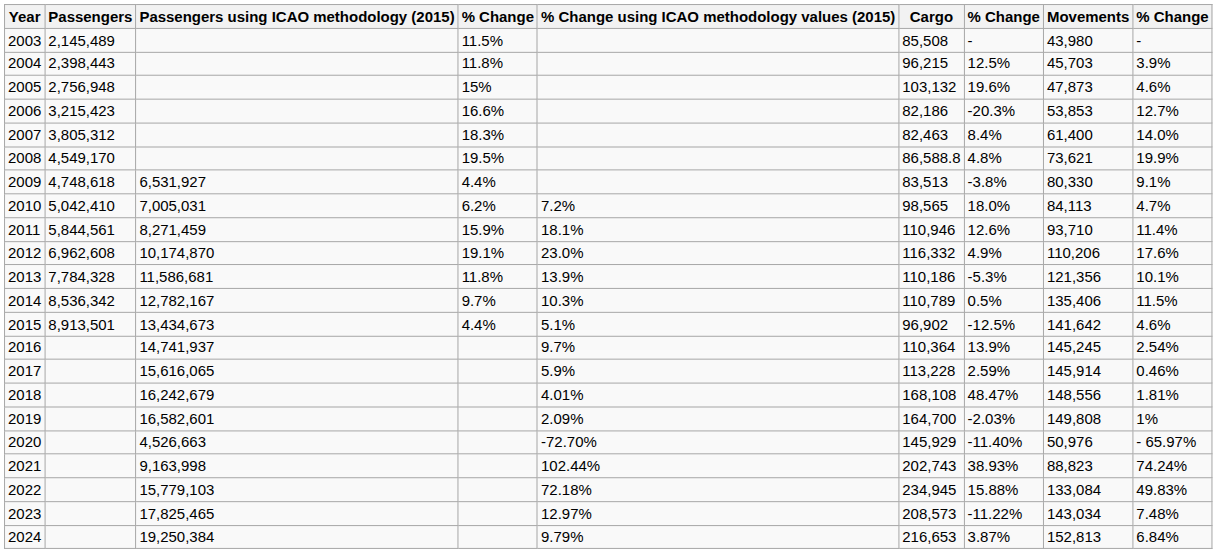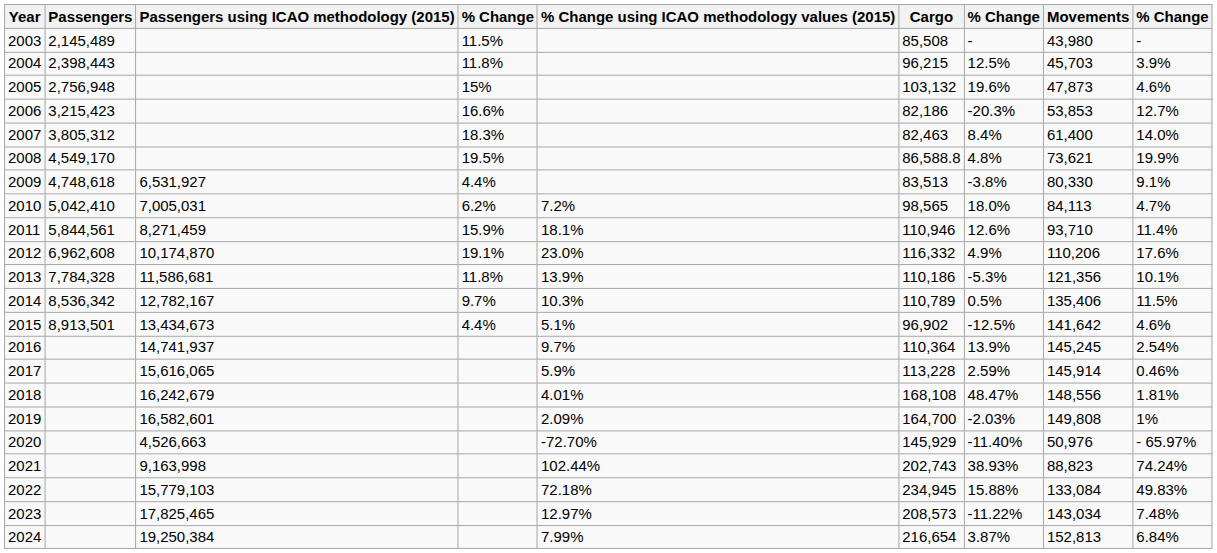2024 | % Change using ICAO methodology values (2015): 9.79% -> 7.99%
2024 | Cargo: 216,653 -> 216,654
